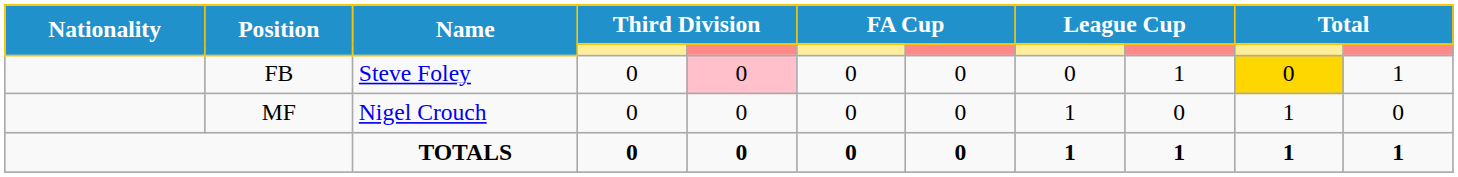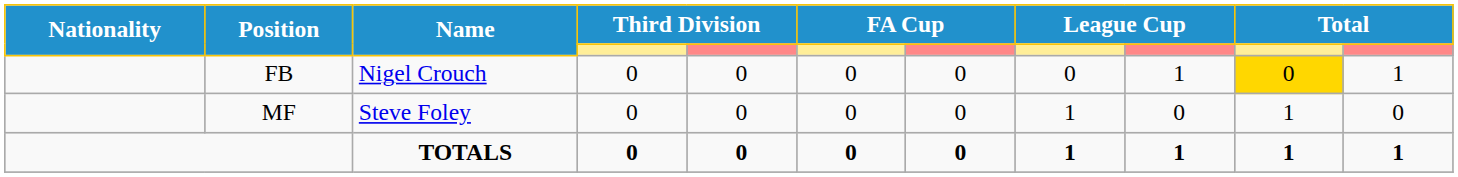FB | Name: Steve Foley -> Nigel Crouch
FB | column 5: pink background -> no background
MF | Name: Nigel Crouch -> Steve Foley
